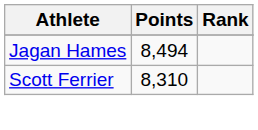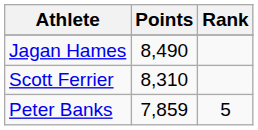Jagan Hames | Points: 8,494 -> 8,490
+ row: Peter Banks | 7,859 | 5
